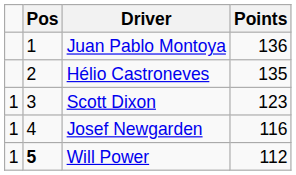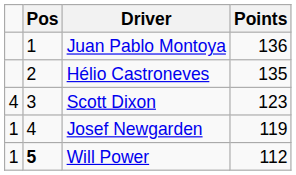Scott Dixon | column 1: 1 -> 4
Josef Newgarden | Points: 116 -> 119
